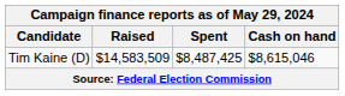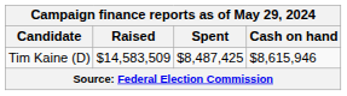Tim Kaine (D) | Cash on hand: $8,615,046 -> $8,615,946
